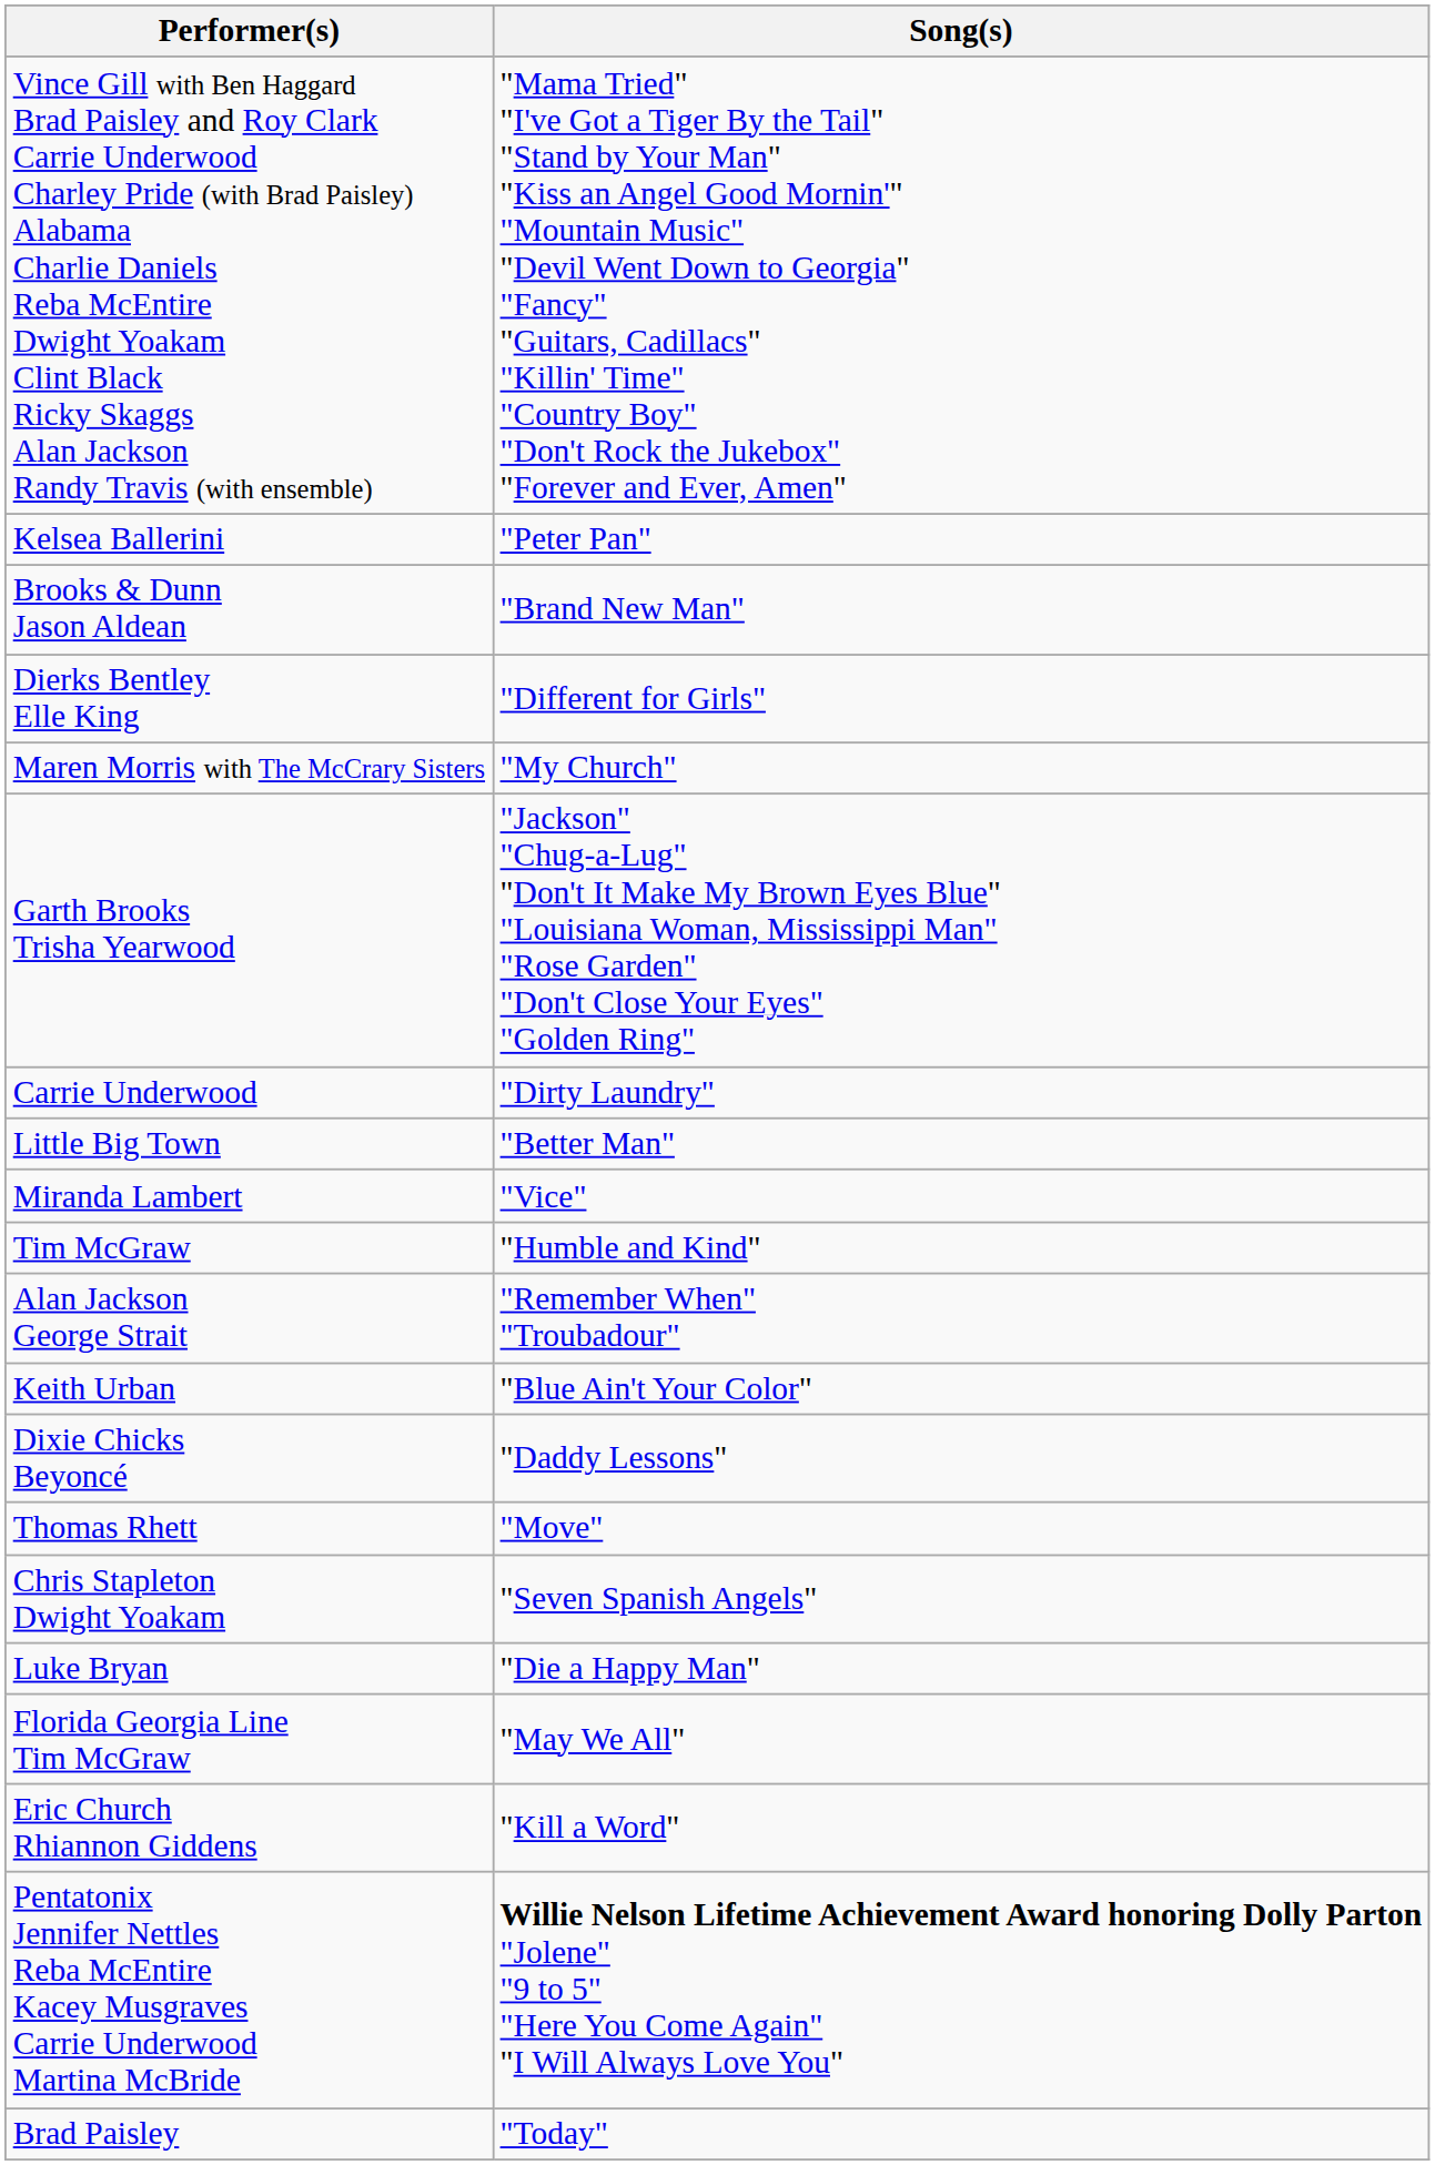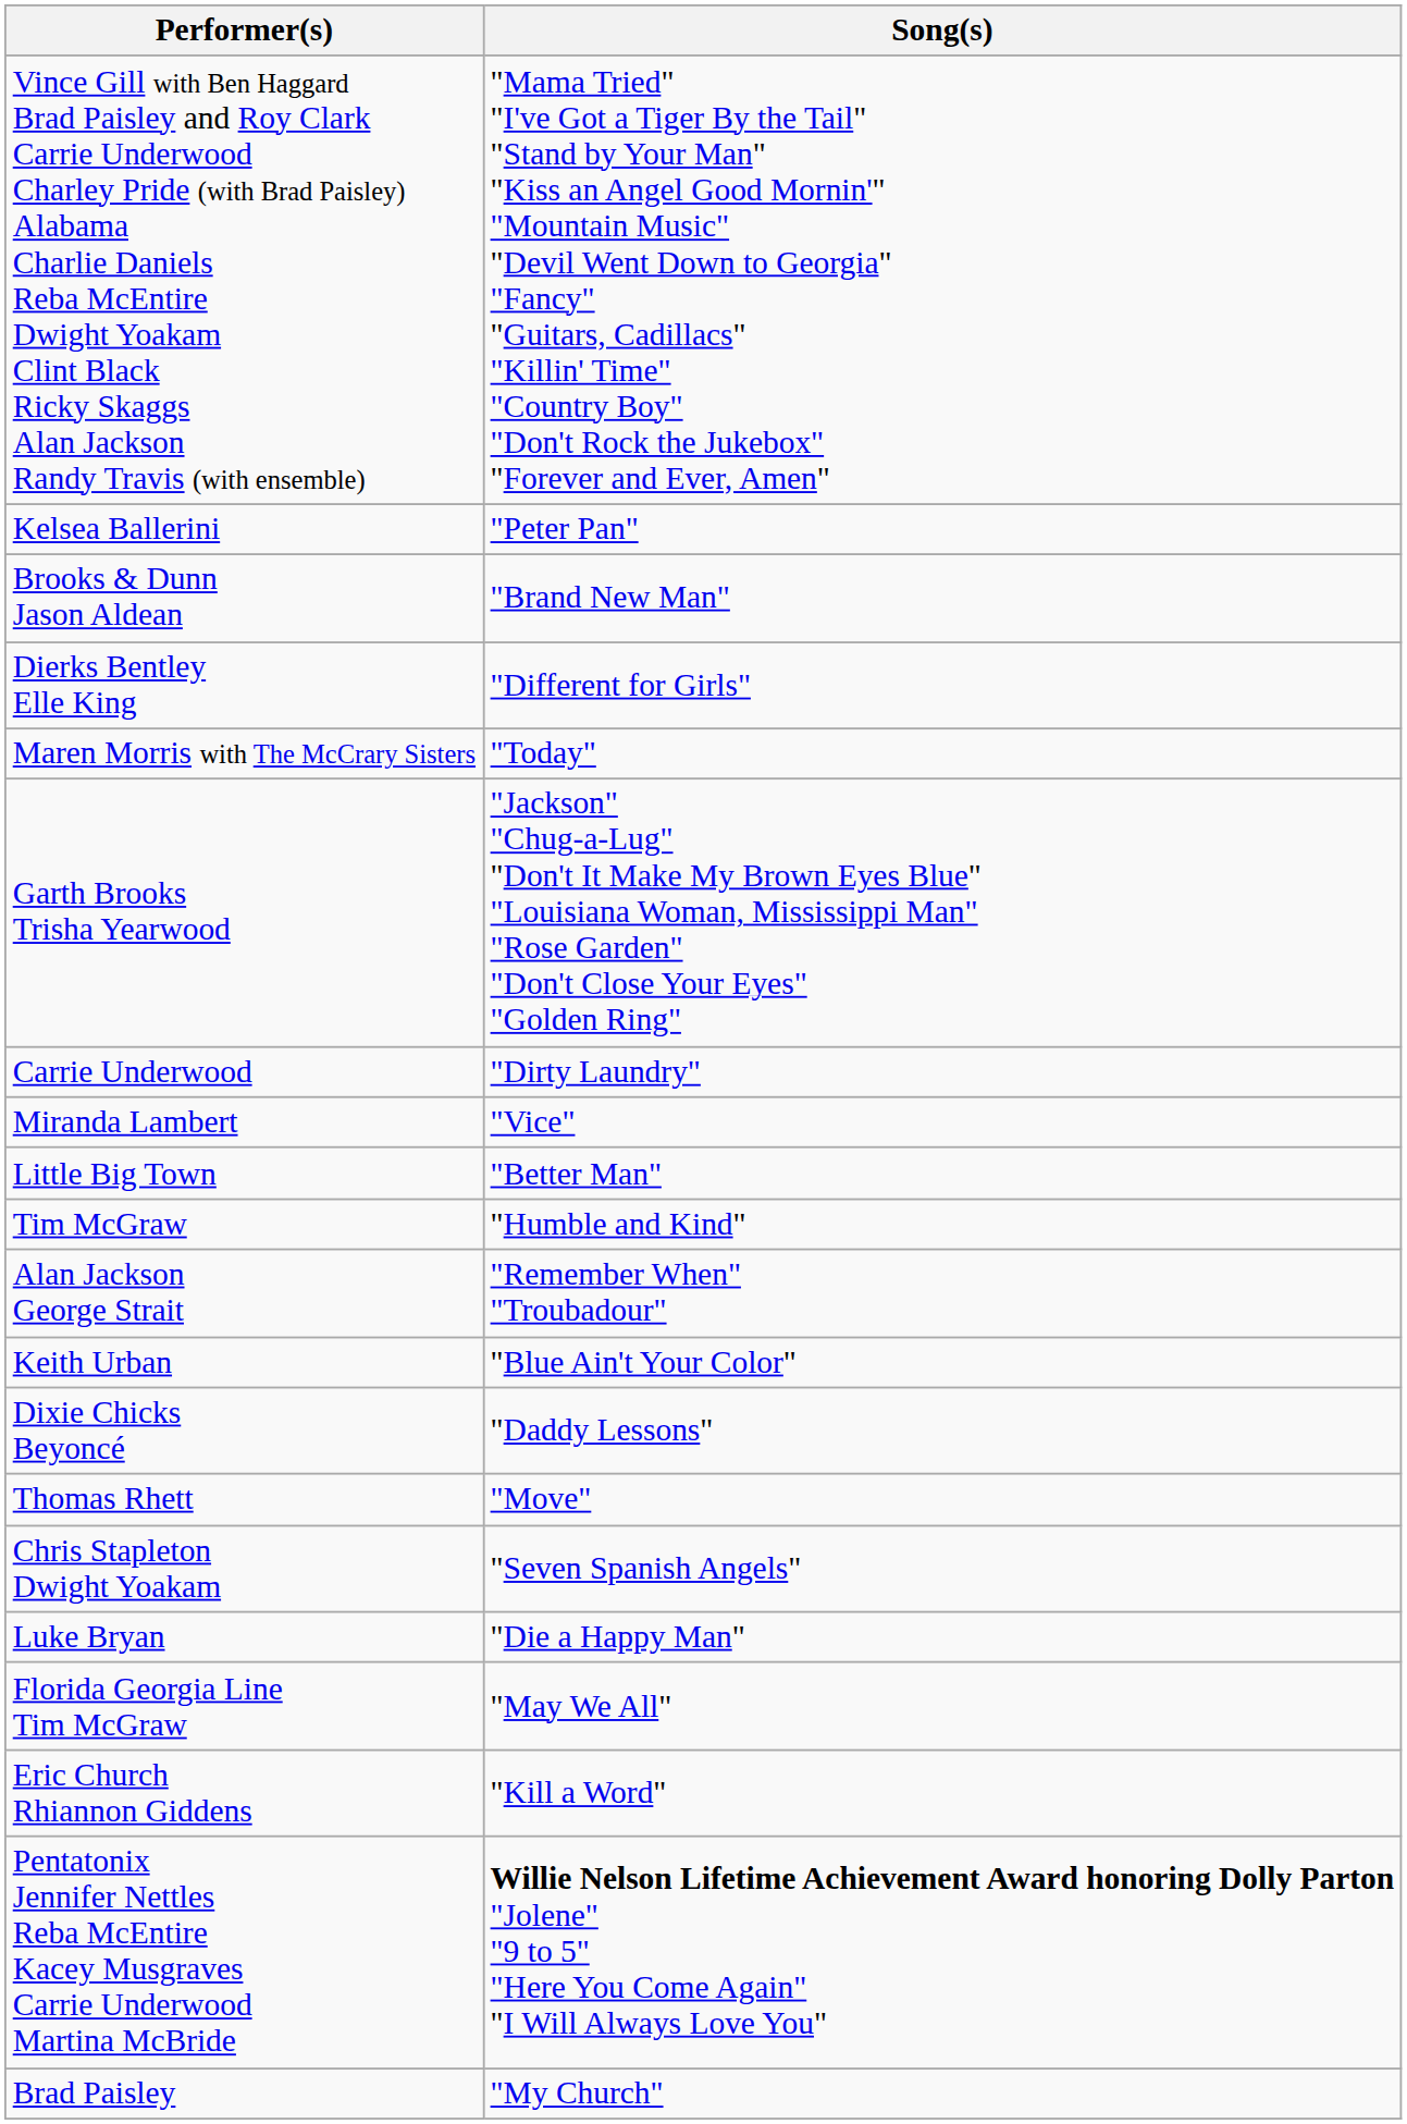Maren Morris with The McCrary Sisters | Song(s): "My Church" -> "Today"
rows swapped: Little Big Town <-> Miranda Lambert
Brad Paisley | Song(s): "Today" -> "My Church"
